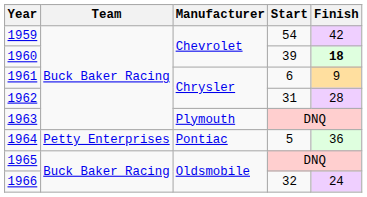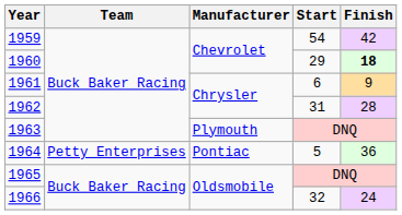1960 | Start: 39 -> 29
